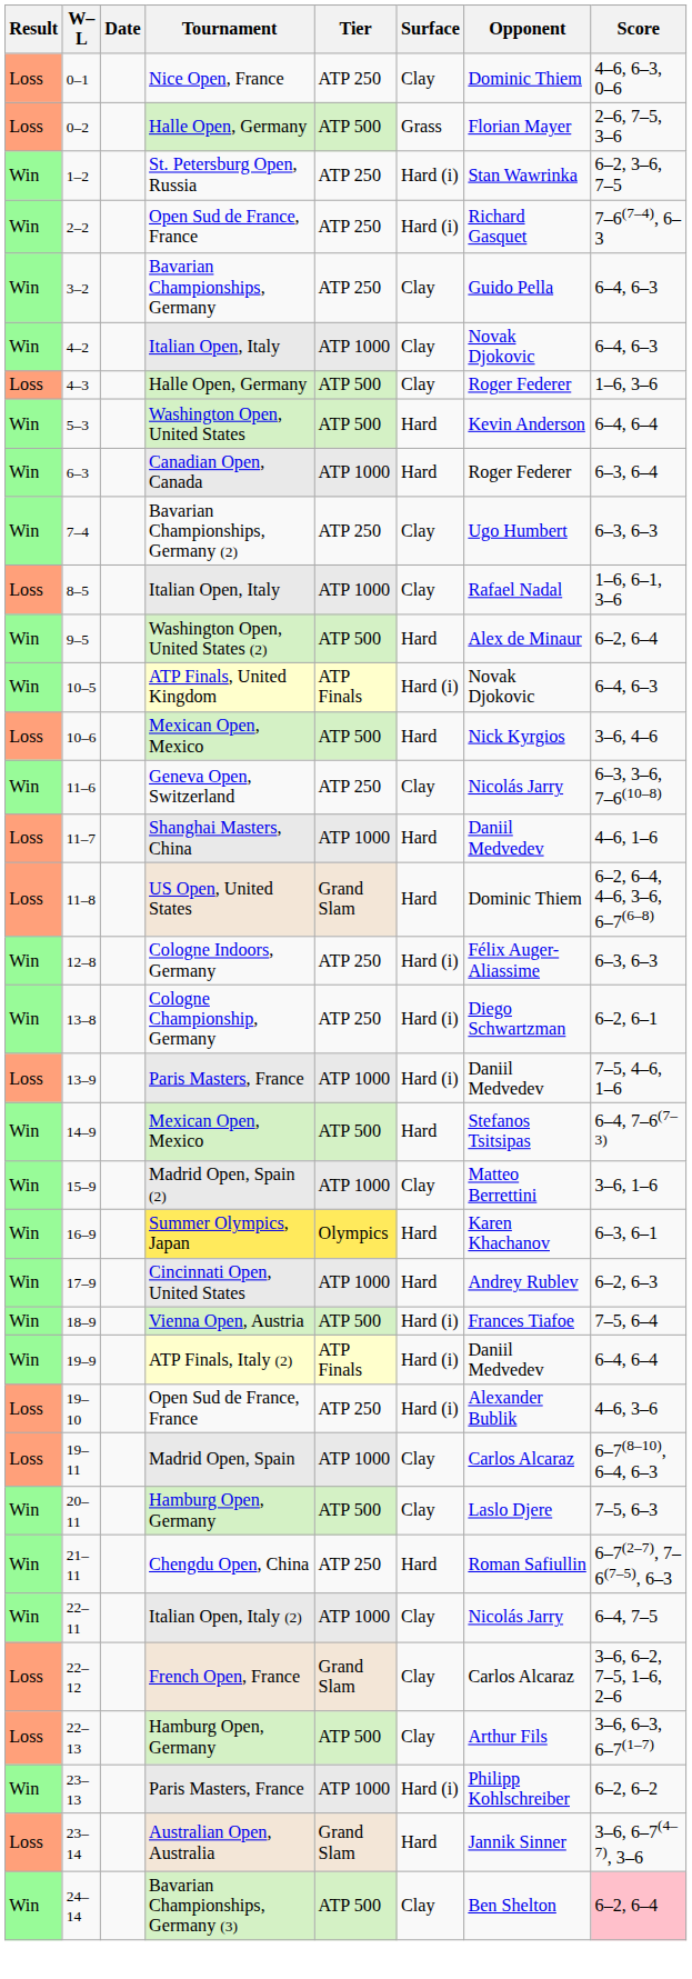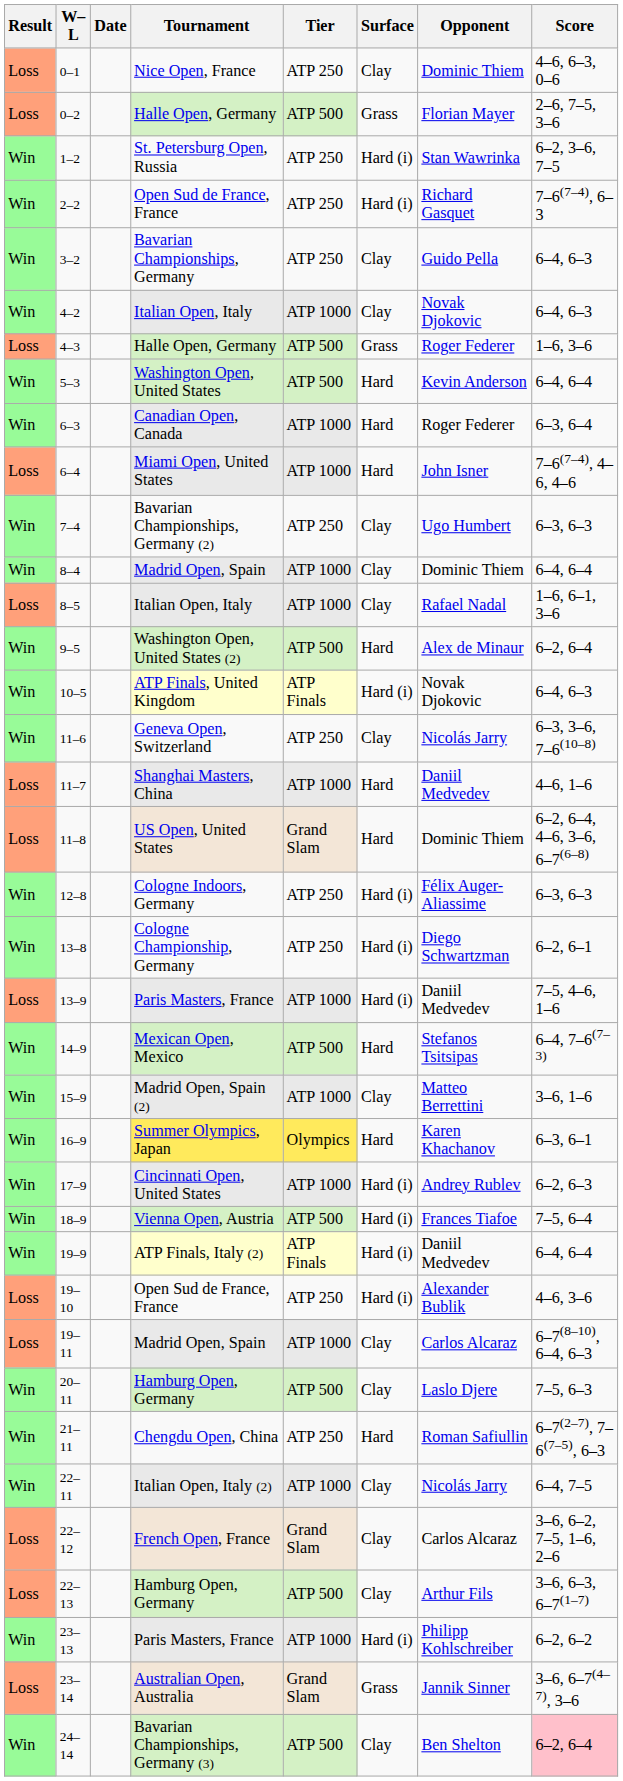4–3 | Surface: Clay -> Grass
+ row: Loss | 6–4 | Miami Open, United States | ATP 1000 | Hard | John Isner | 7–6(7–4), 4–6, 4–6
+ row: Win | 8–4 | Madrid Open, Spain | ATP 1000 | Clay | Dominic Thiem | 6–4, 6–4
- row: Loss | 10–6 | Mexican Open, Mexico | ATP 500 | Hard | Nick Kyrgios | 3–6, 4–6
17–9 | Surface: Hard -> Hard (i)
23–14 | Surface: Hard -> Grass
